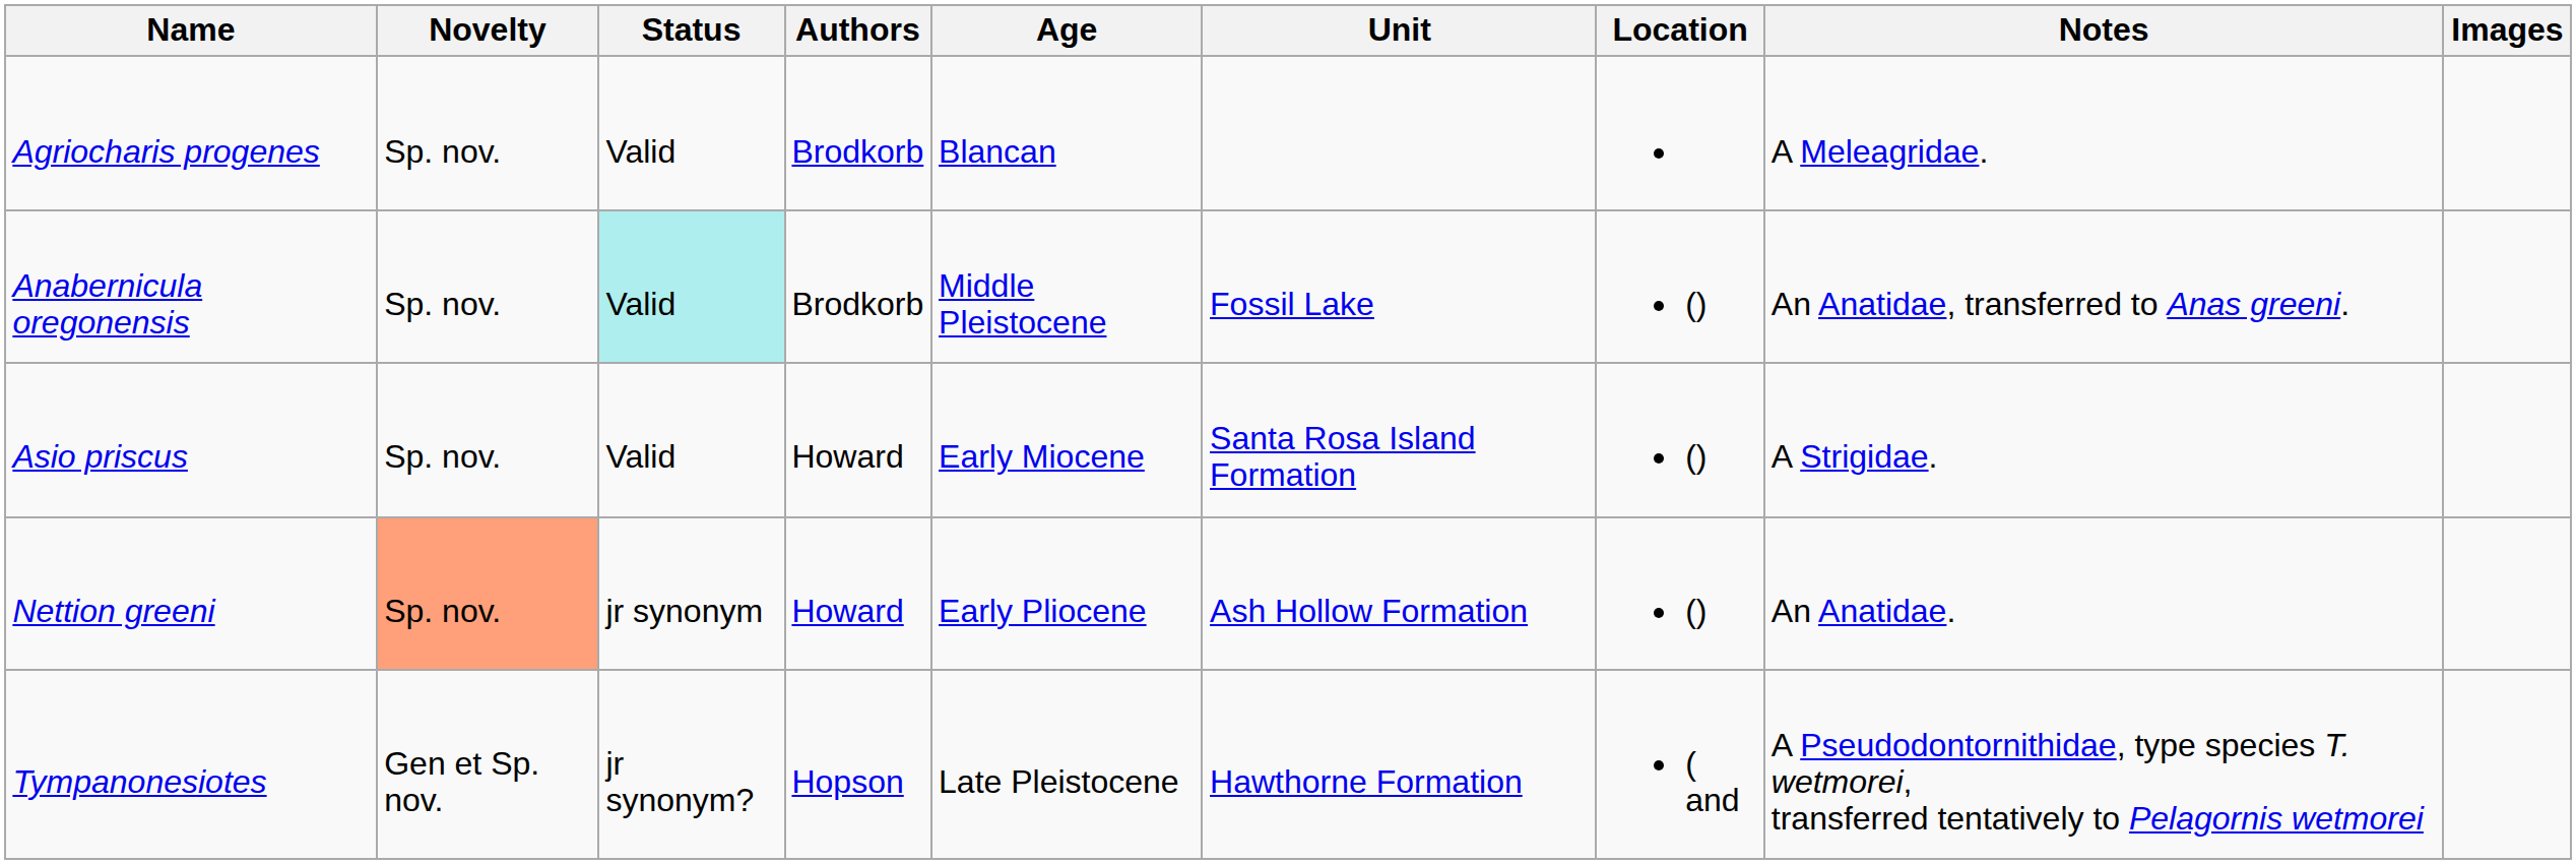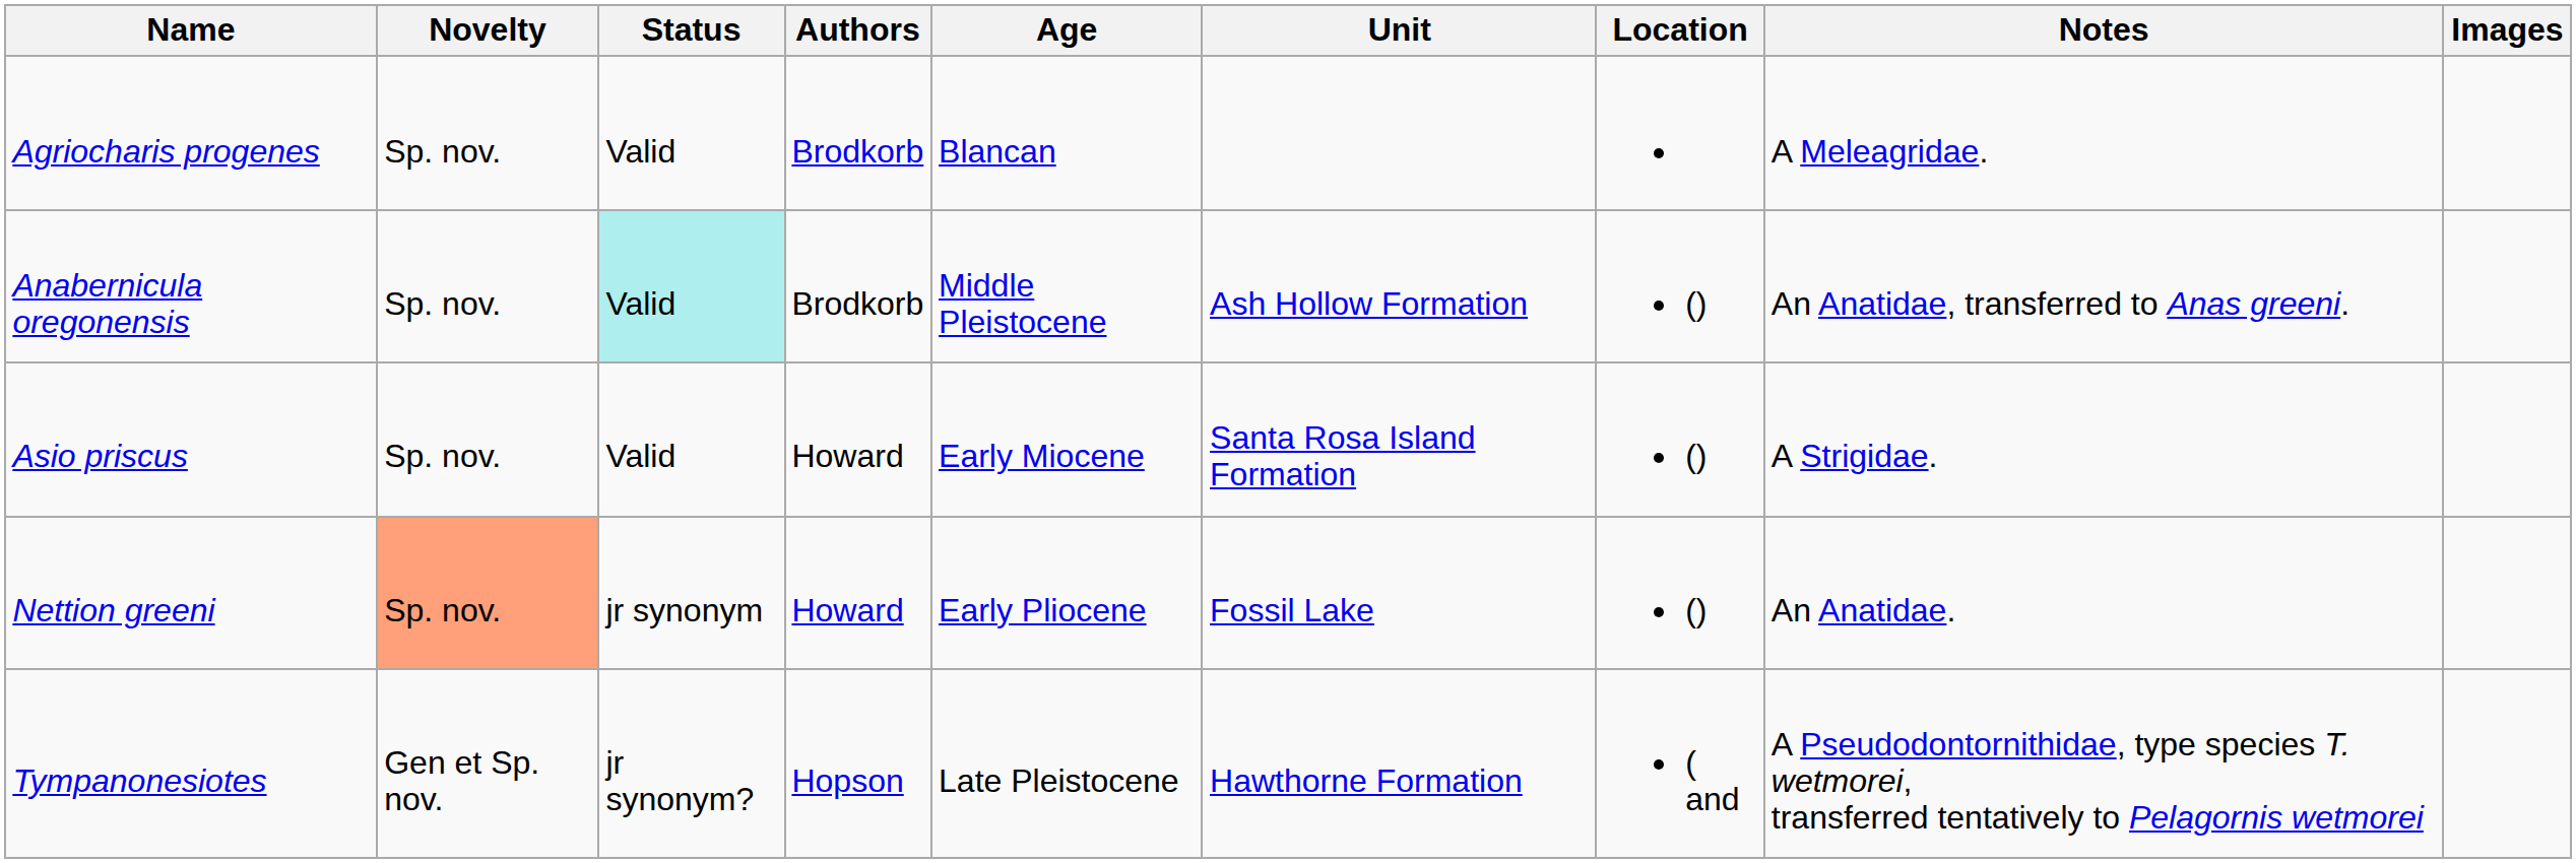Anabernicula oregonensis | Unit: Fossil Lake -> Ash Hollow Formation
Nettion greeni | Unit: Ash Hollow Formation -> Fossil Lake
